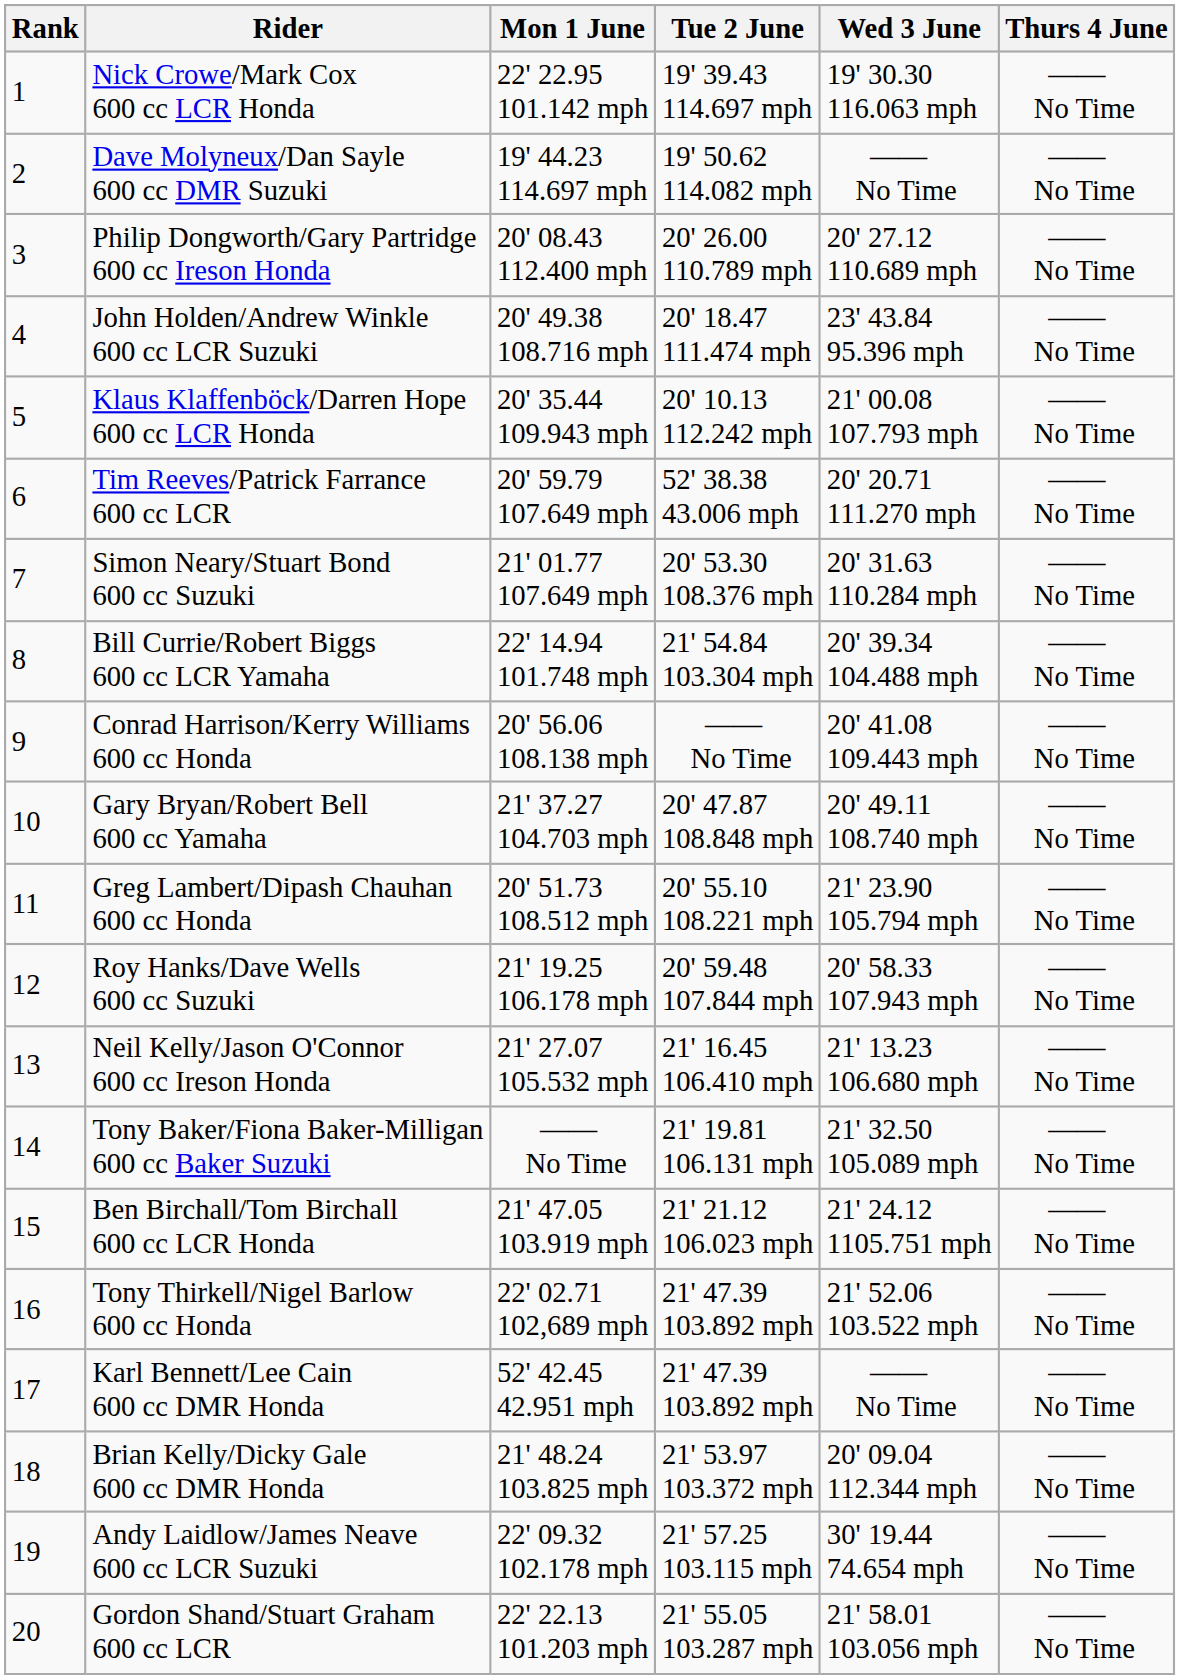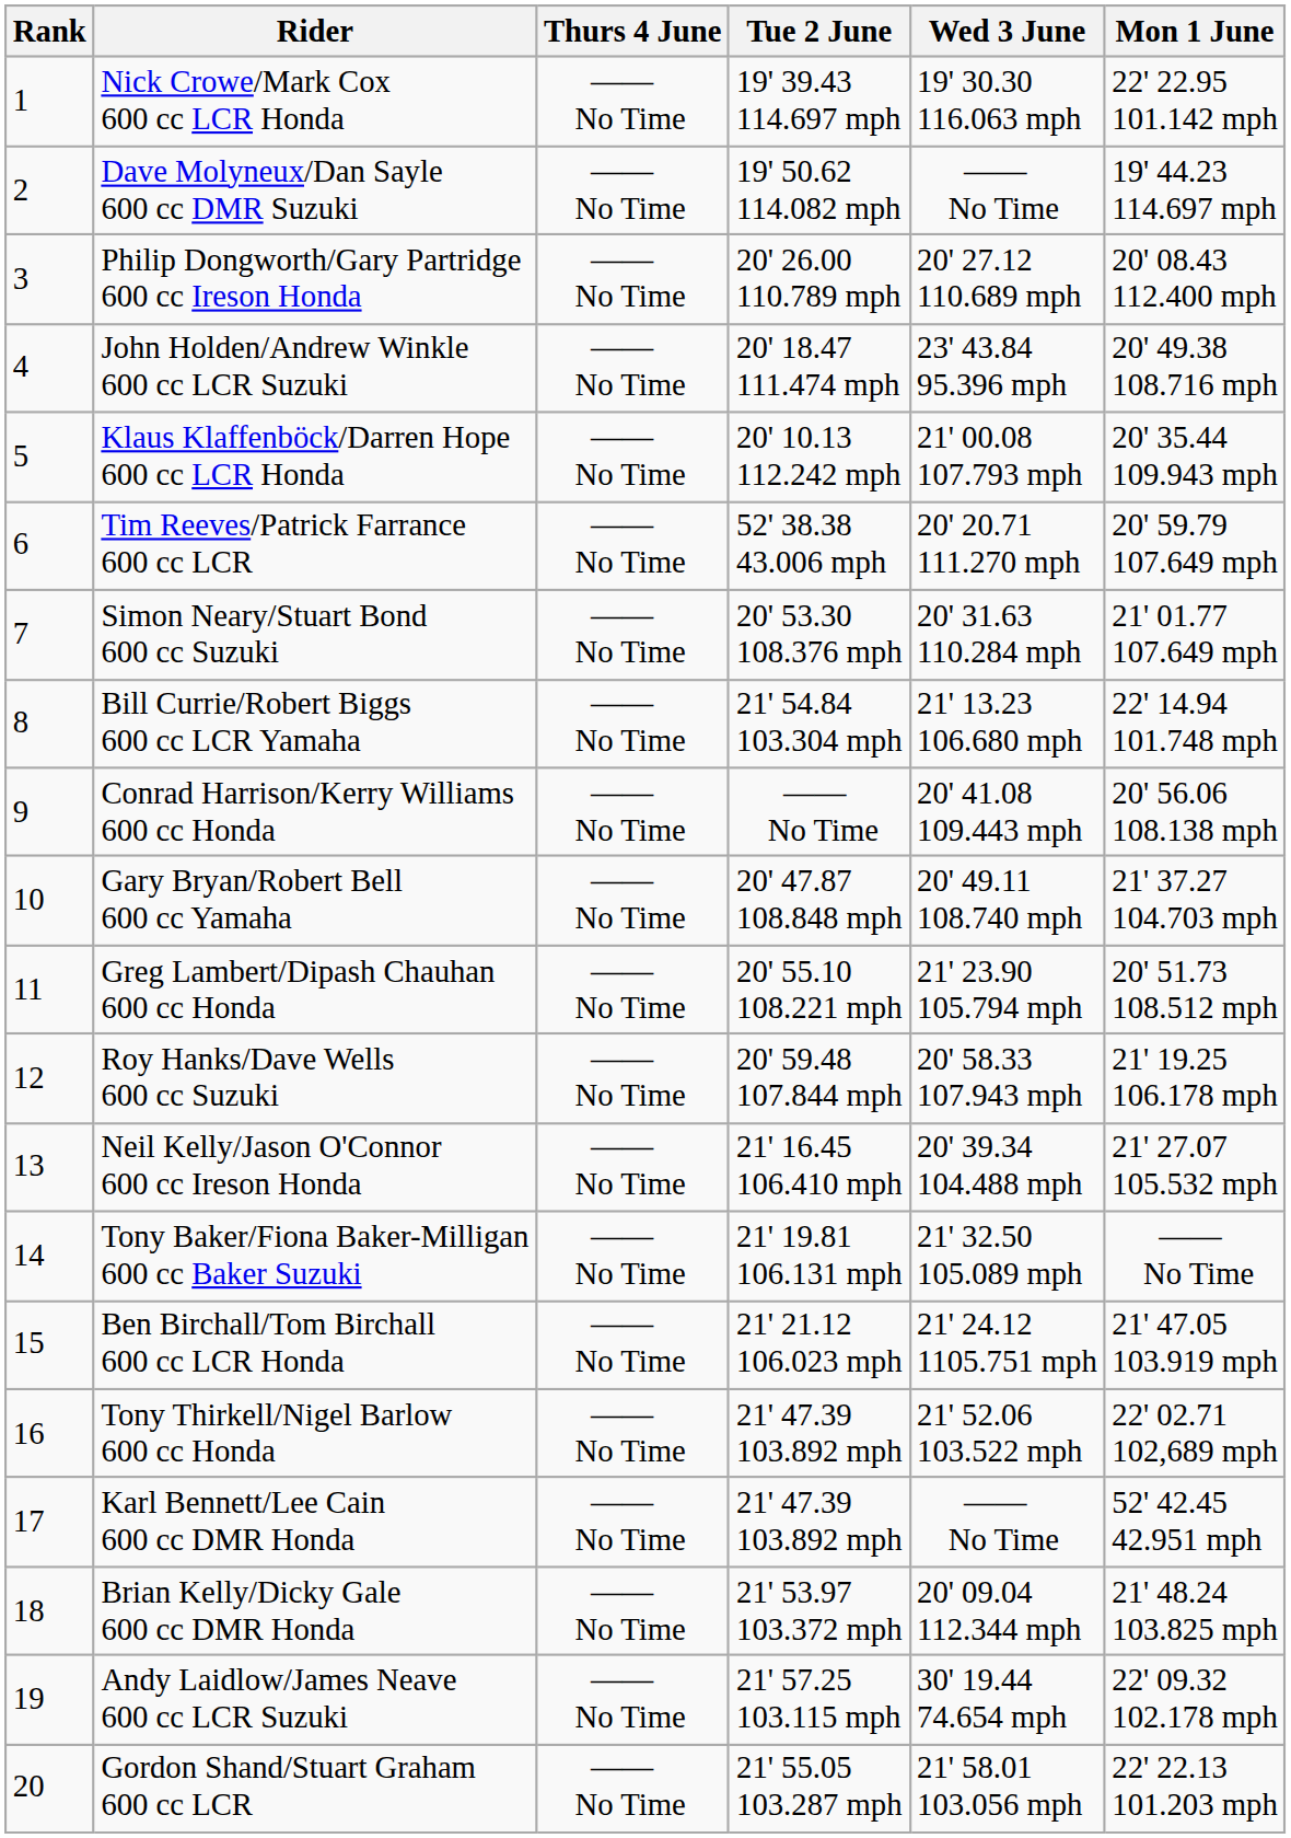columns swapped: Mon 1 June <-> Thurs 4 June
Bill Currie/Robert Biggs 600 cc LCR Yamaha | Wed 3 June: 20' 39.34 104.488 mph -> 21' 13.23 106.680 mph
Neil Kelly/Jason O'Connor 600 cc Ireson Honda | Wed 3 June: 21' 13.23 106.680 mph -> 20' 39.34 104.488 mph
